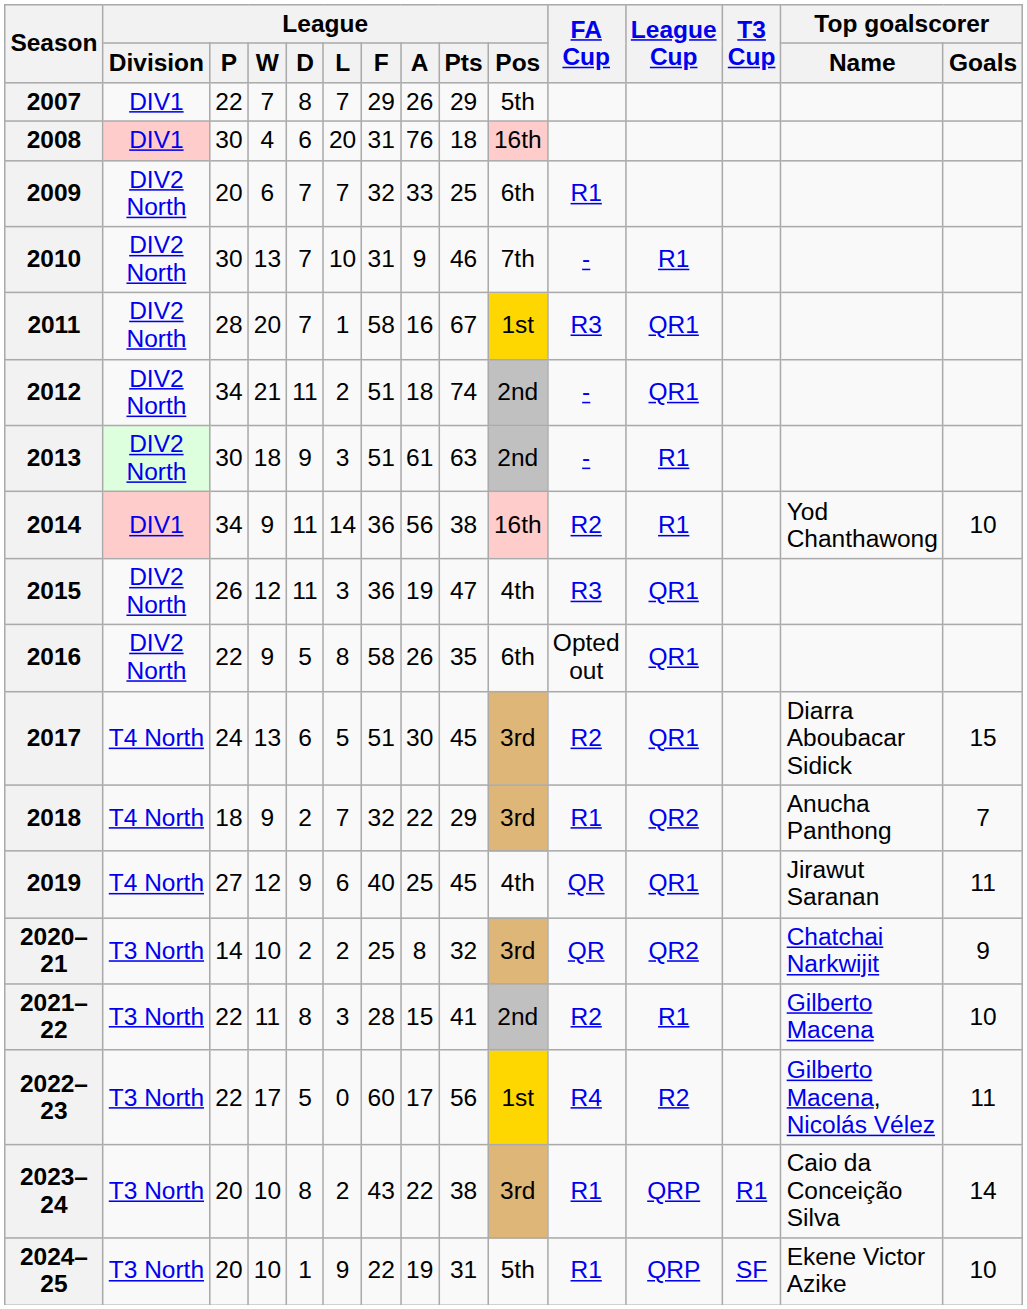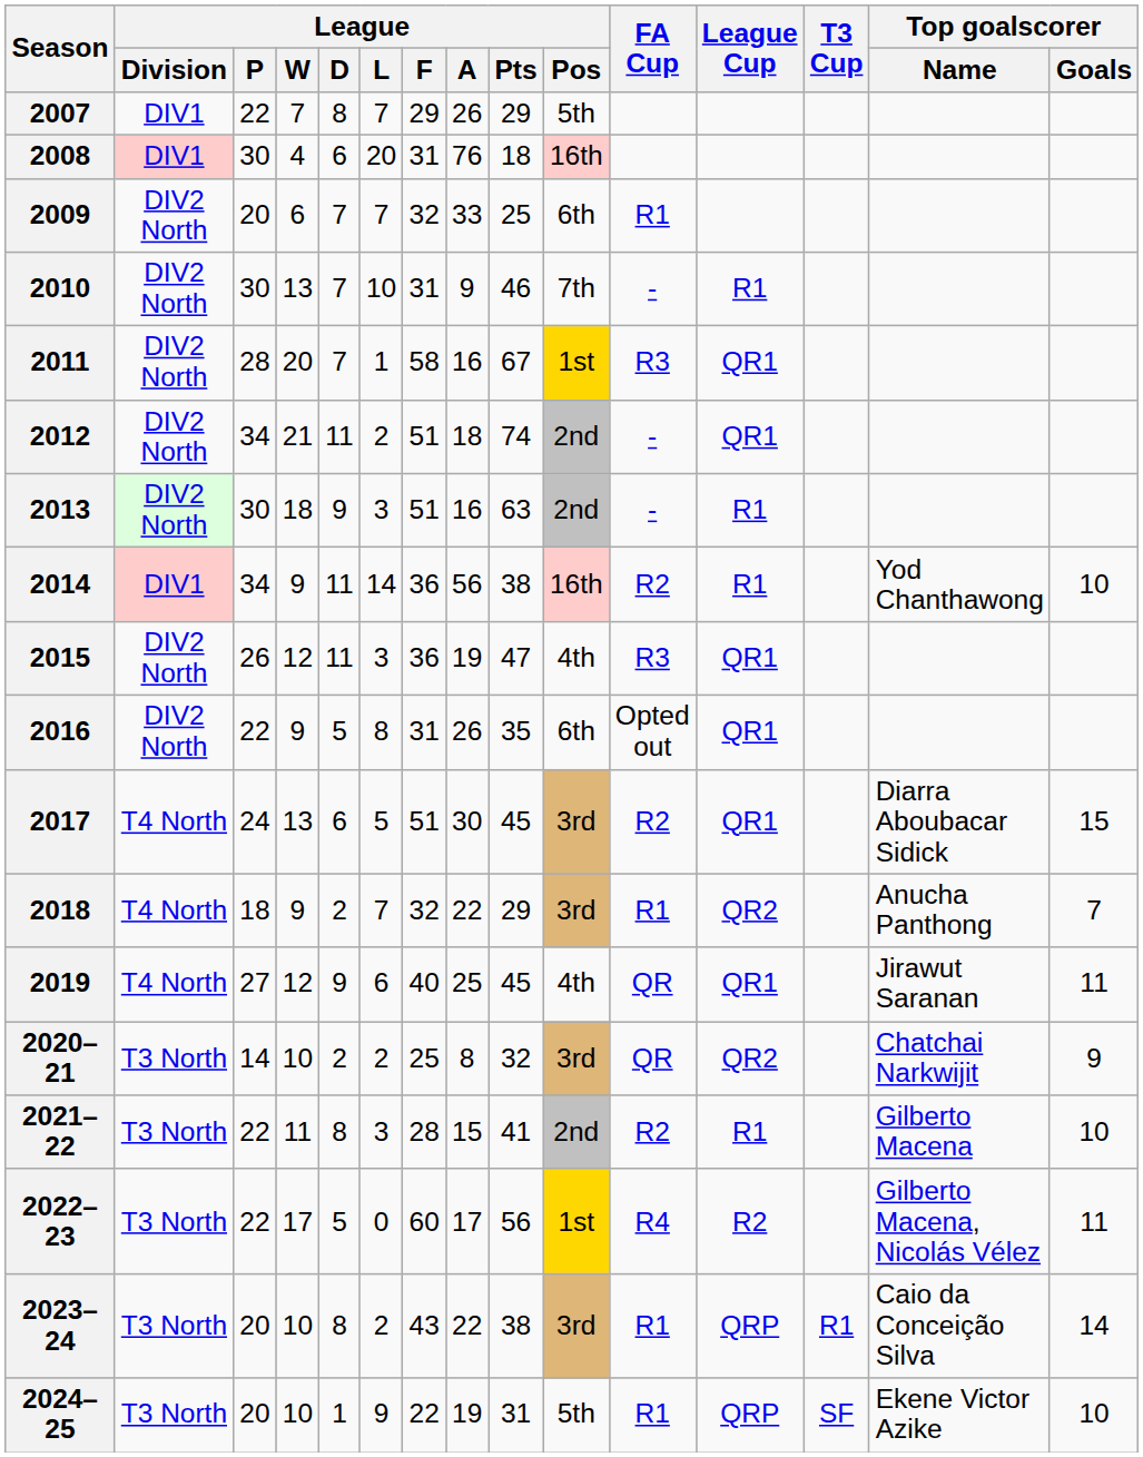2013 | League / A: 61 -> 16
2016 | League / F: 58 -> 31
